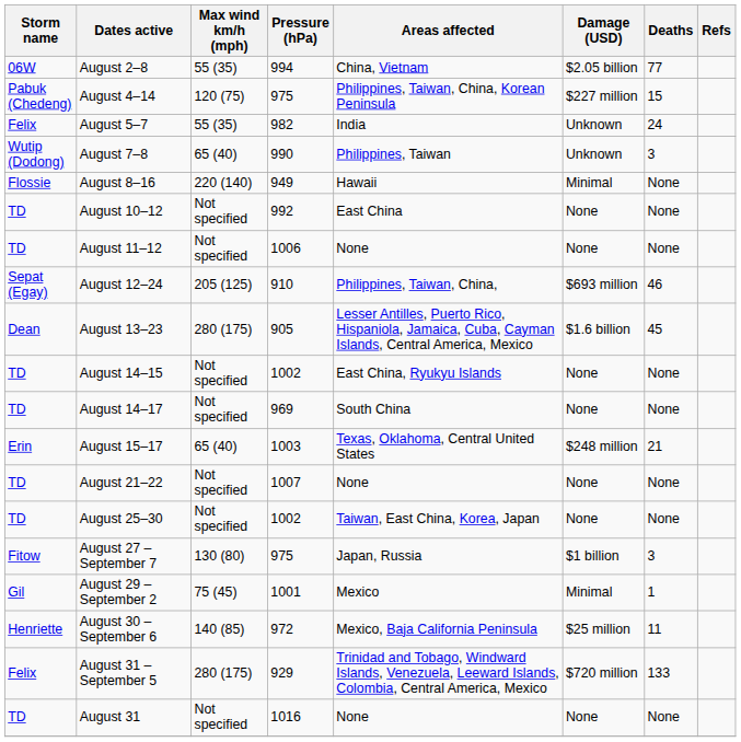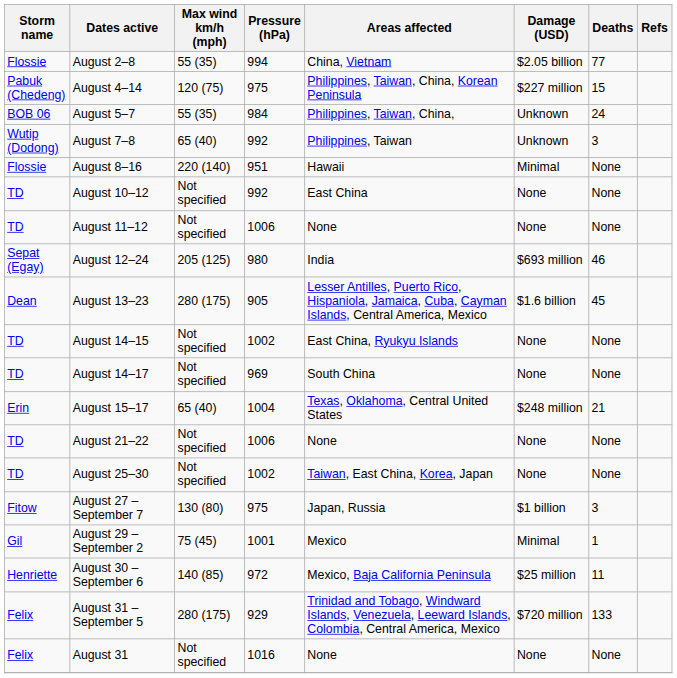August 2–8 | Storm name: 06W -> Flossie
August 5–7 | Storm name: Felix -> BOB 06
August 5–7 | Pressure (hPa): 982 -> 984
August 5–7 | Areas affected: India -> Philippines, Taiwan, China,
August 7–8 | Pressure (hPa): 990 -> 992
August 8–16 | Pressure (hPa): 949 -> 951
August 12–24 | Pressure (hPa): 910 -> 980
August 12–24 | Areas affected: Philippines, Taiwan, China, -> India
August 15–17 | Pressure (hPa): 1003 -> 1004
August 21–22 | Pressure (hPa): 1007 -> 1006
August 31 | Storm name: TD -> Felix
